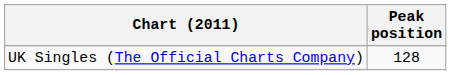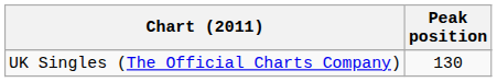UK Singles (The Official Charts Company) | Peak position: 128 -> 130
